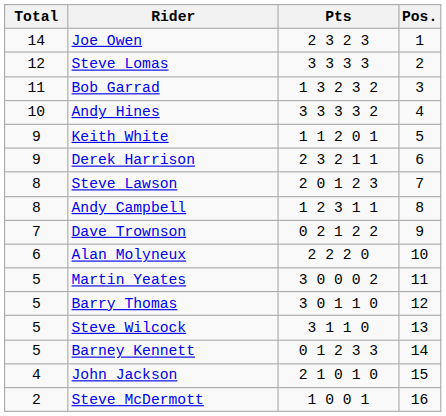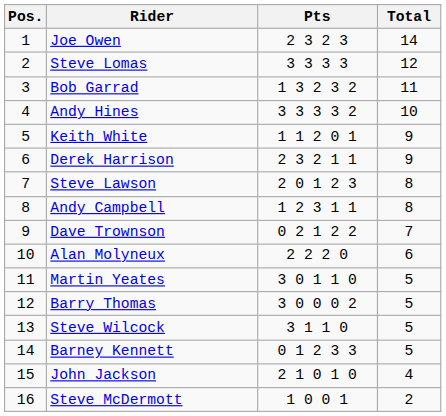columns swapped: Pos. <-> Total
Martin Yeates | Pts: 3 0 0 0 2 -> 3 0 1 1 0
Barry Thomas | Pts: 3 0 1 1 0 -> 3 0 0 0 2
